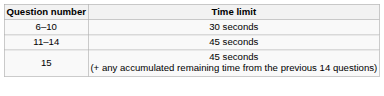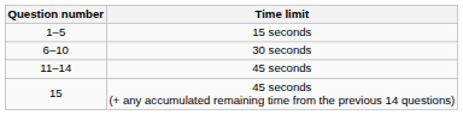+ row: 1–5 | 15 seconds
